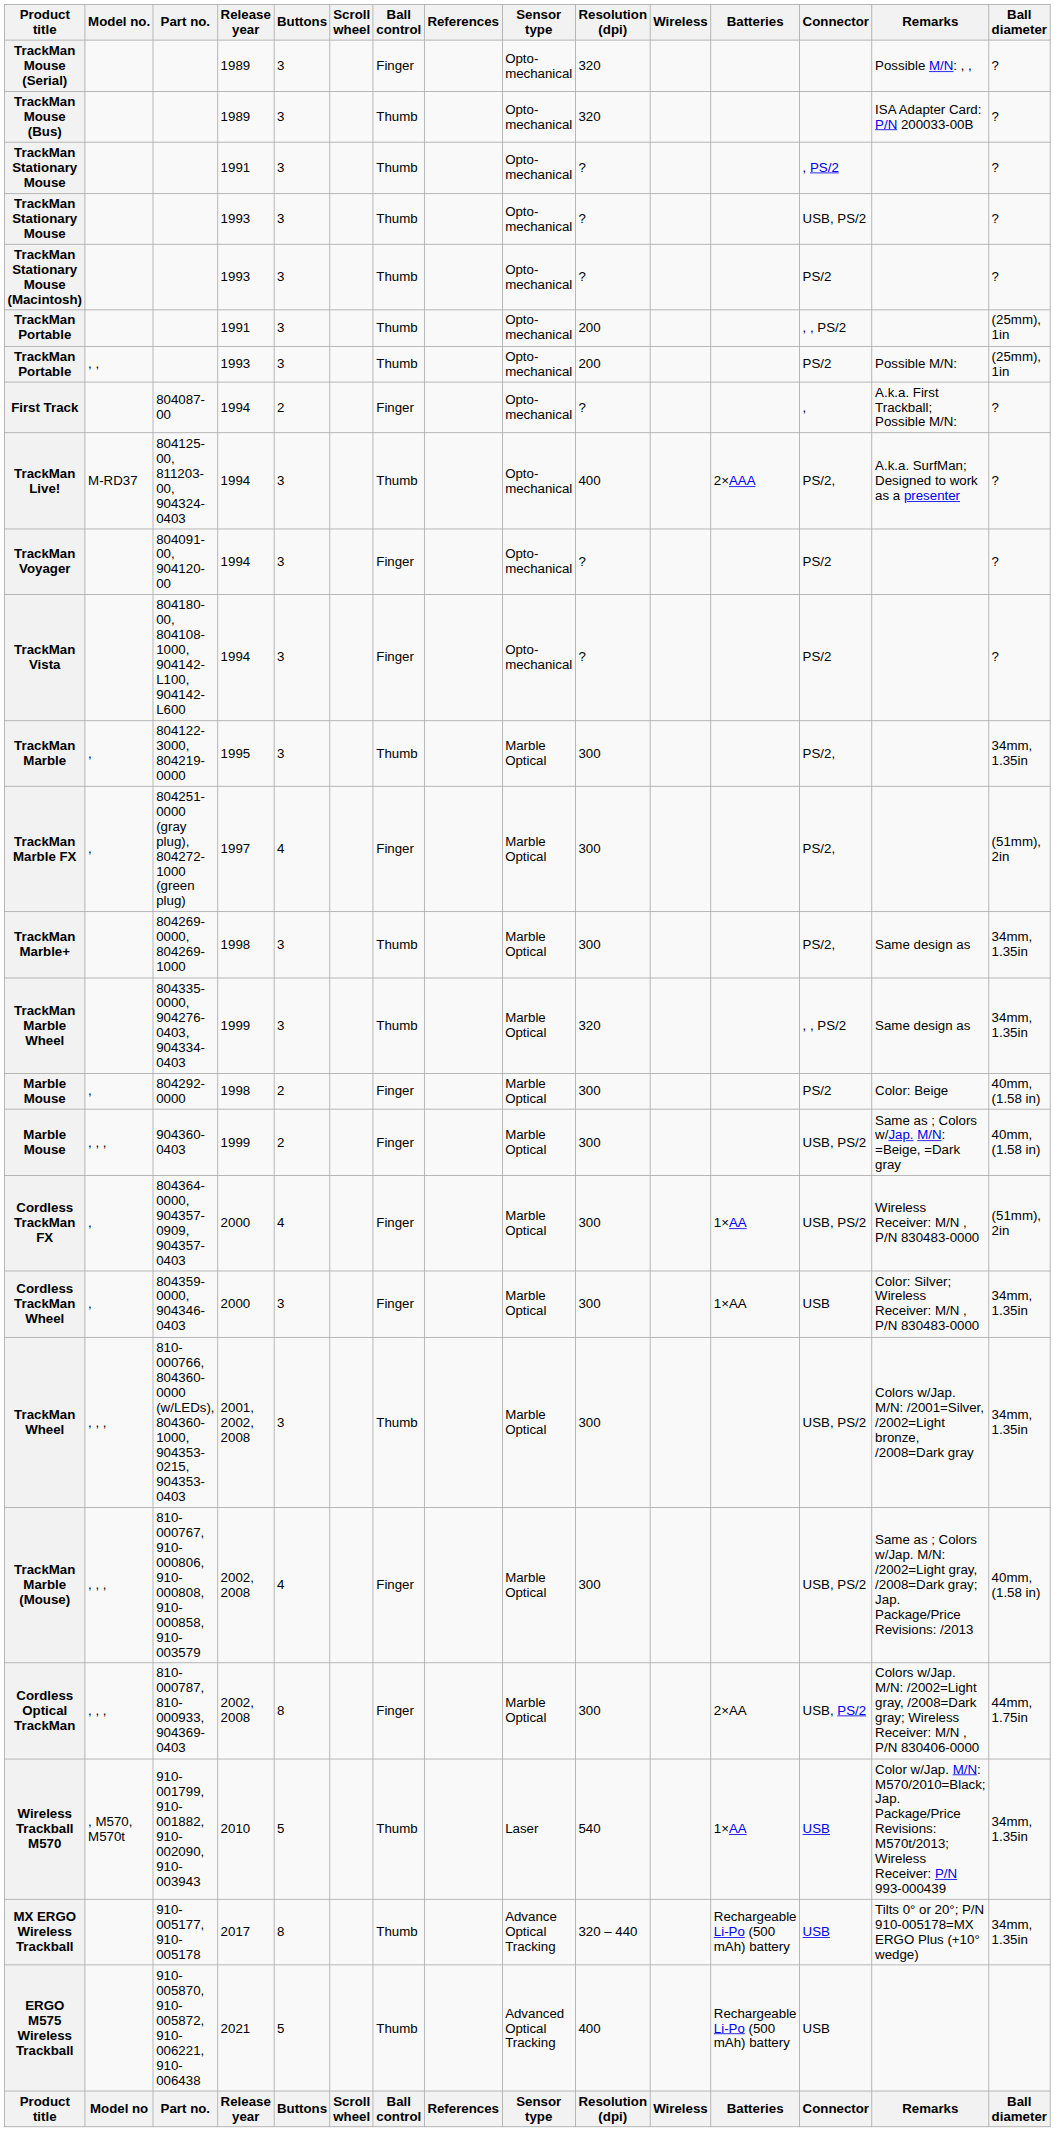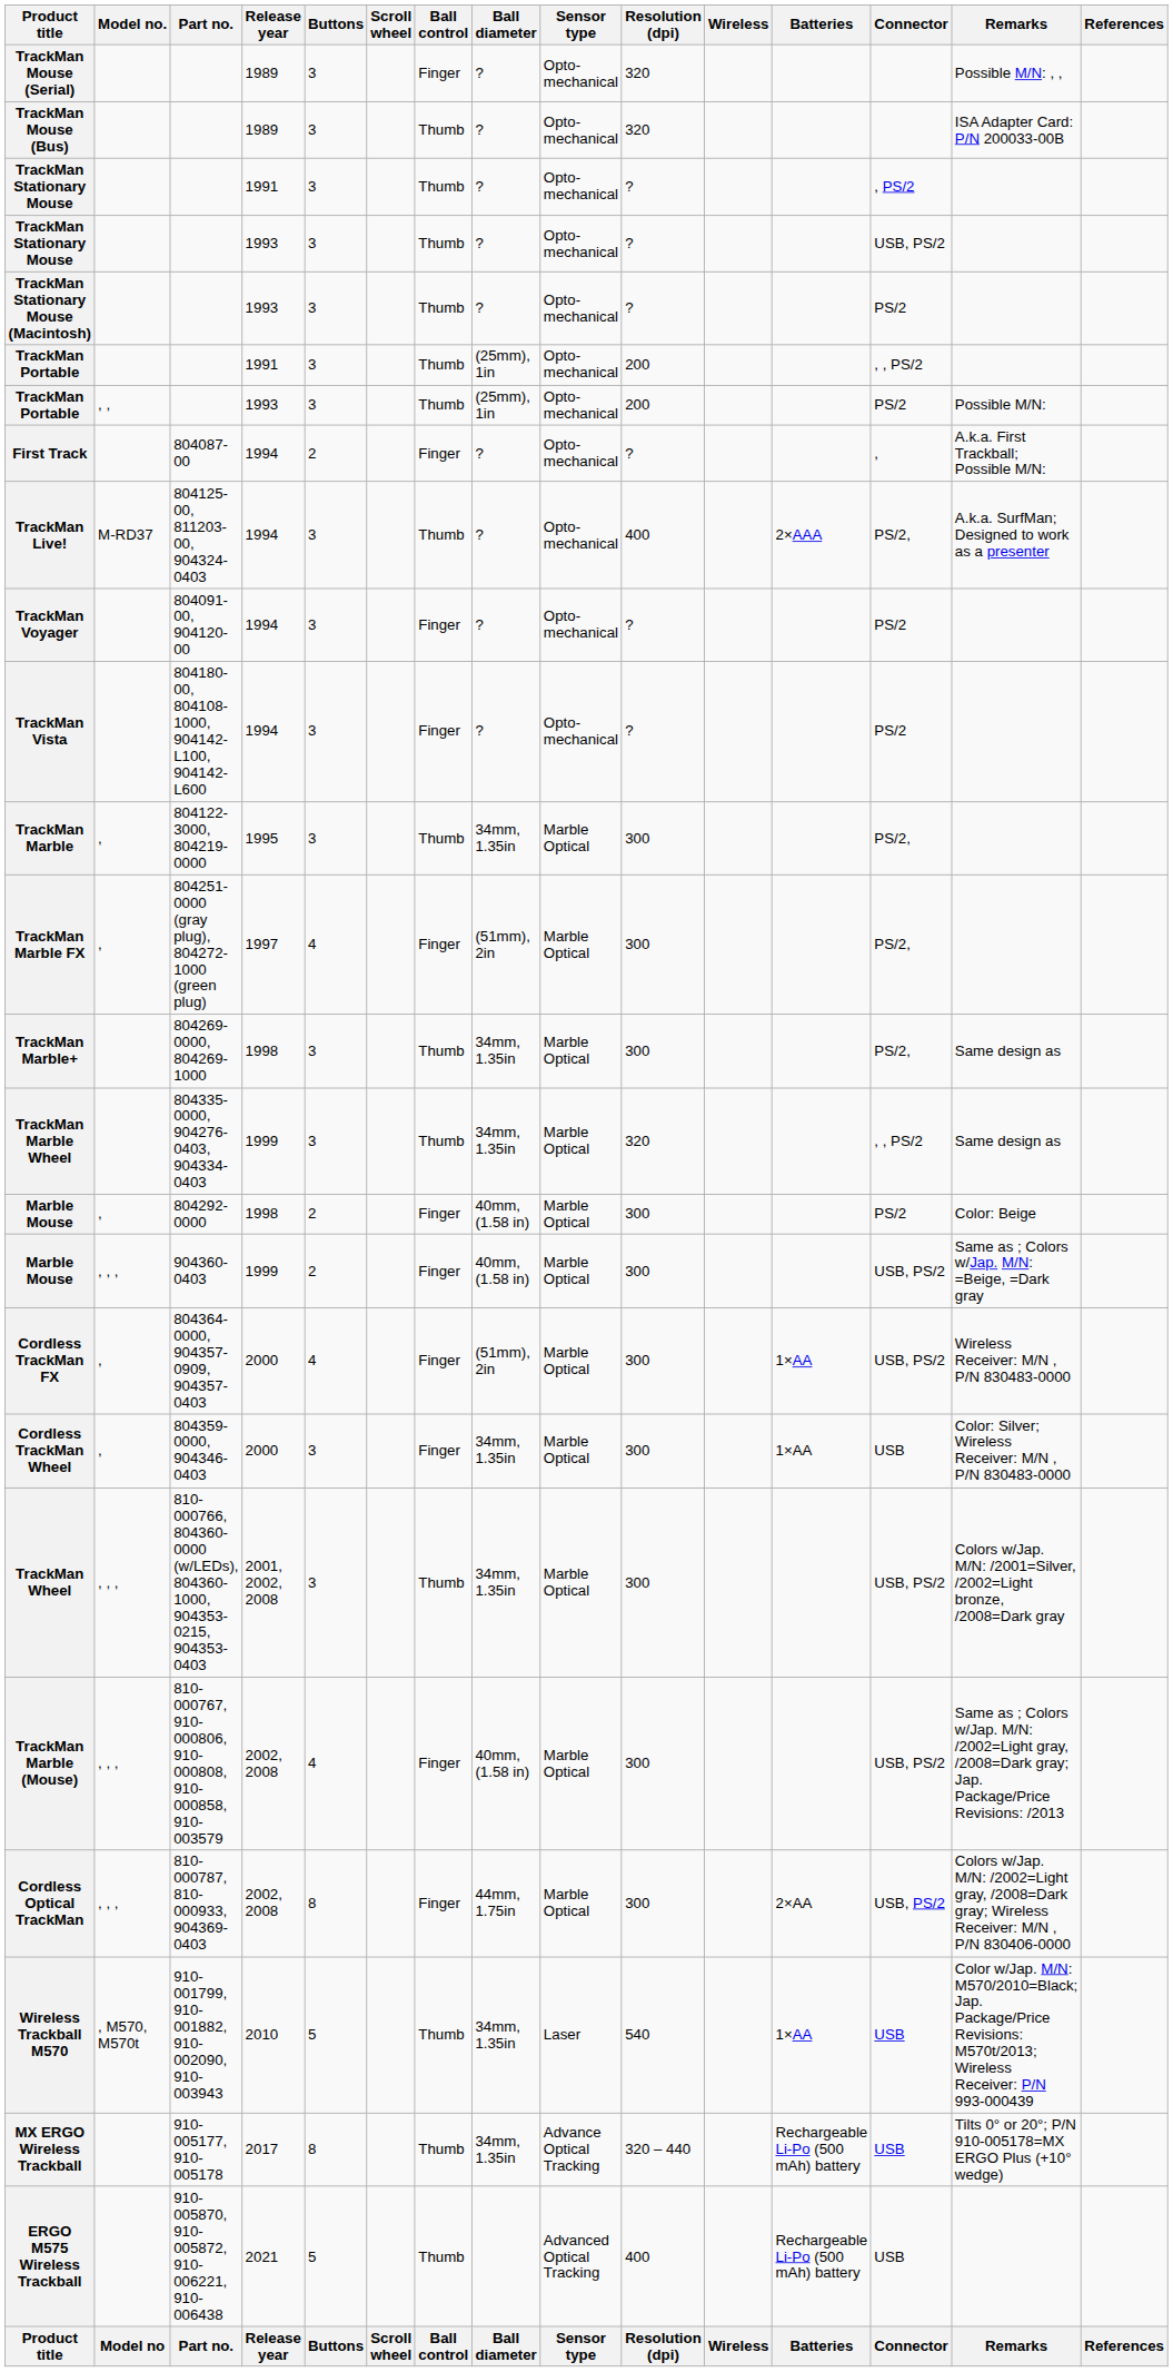columns swapped: Ball diameter <-> References
